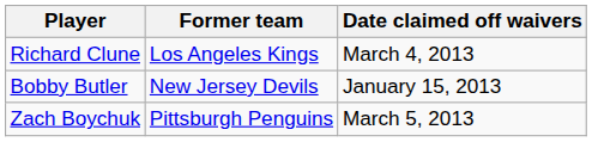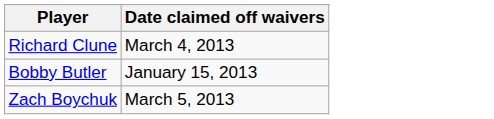- column: Former team | Los Angeles Kings | New Jersey Devils | Pittsburgh Penguins
